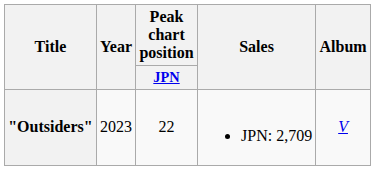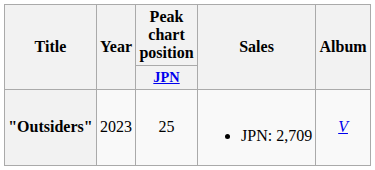"Outsiders" | Peak chart position / JPN: 22 -> 25
